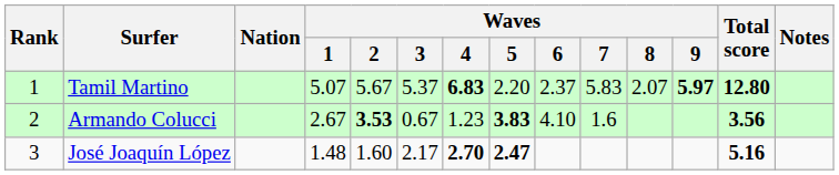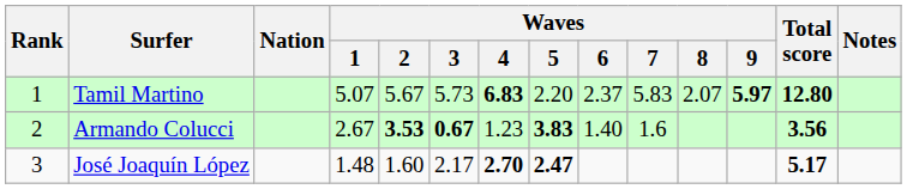Tamil Martino | Waves / 3: 5.37 -> 5.73
Armando Colucci | Waves / 3: normal -> bold
Armando Colucci | Waves / 6: 4.10 -> 1.40
José Joaquín López | Total score: 5.16 -> 5.17
